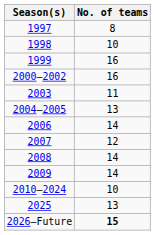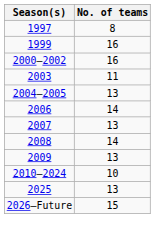- row: 1998 | 10
2007 | No. of teams: 12 -> 13
2009 | No. of teams: 14 -> 13
2026–Future | No. of teams: bold -> normal
